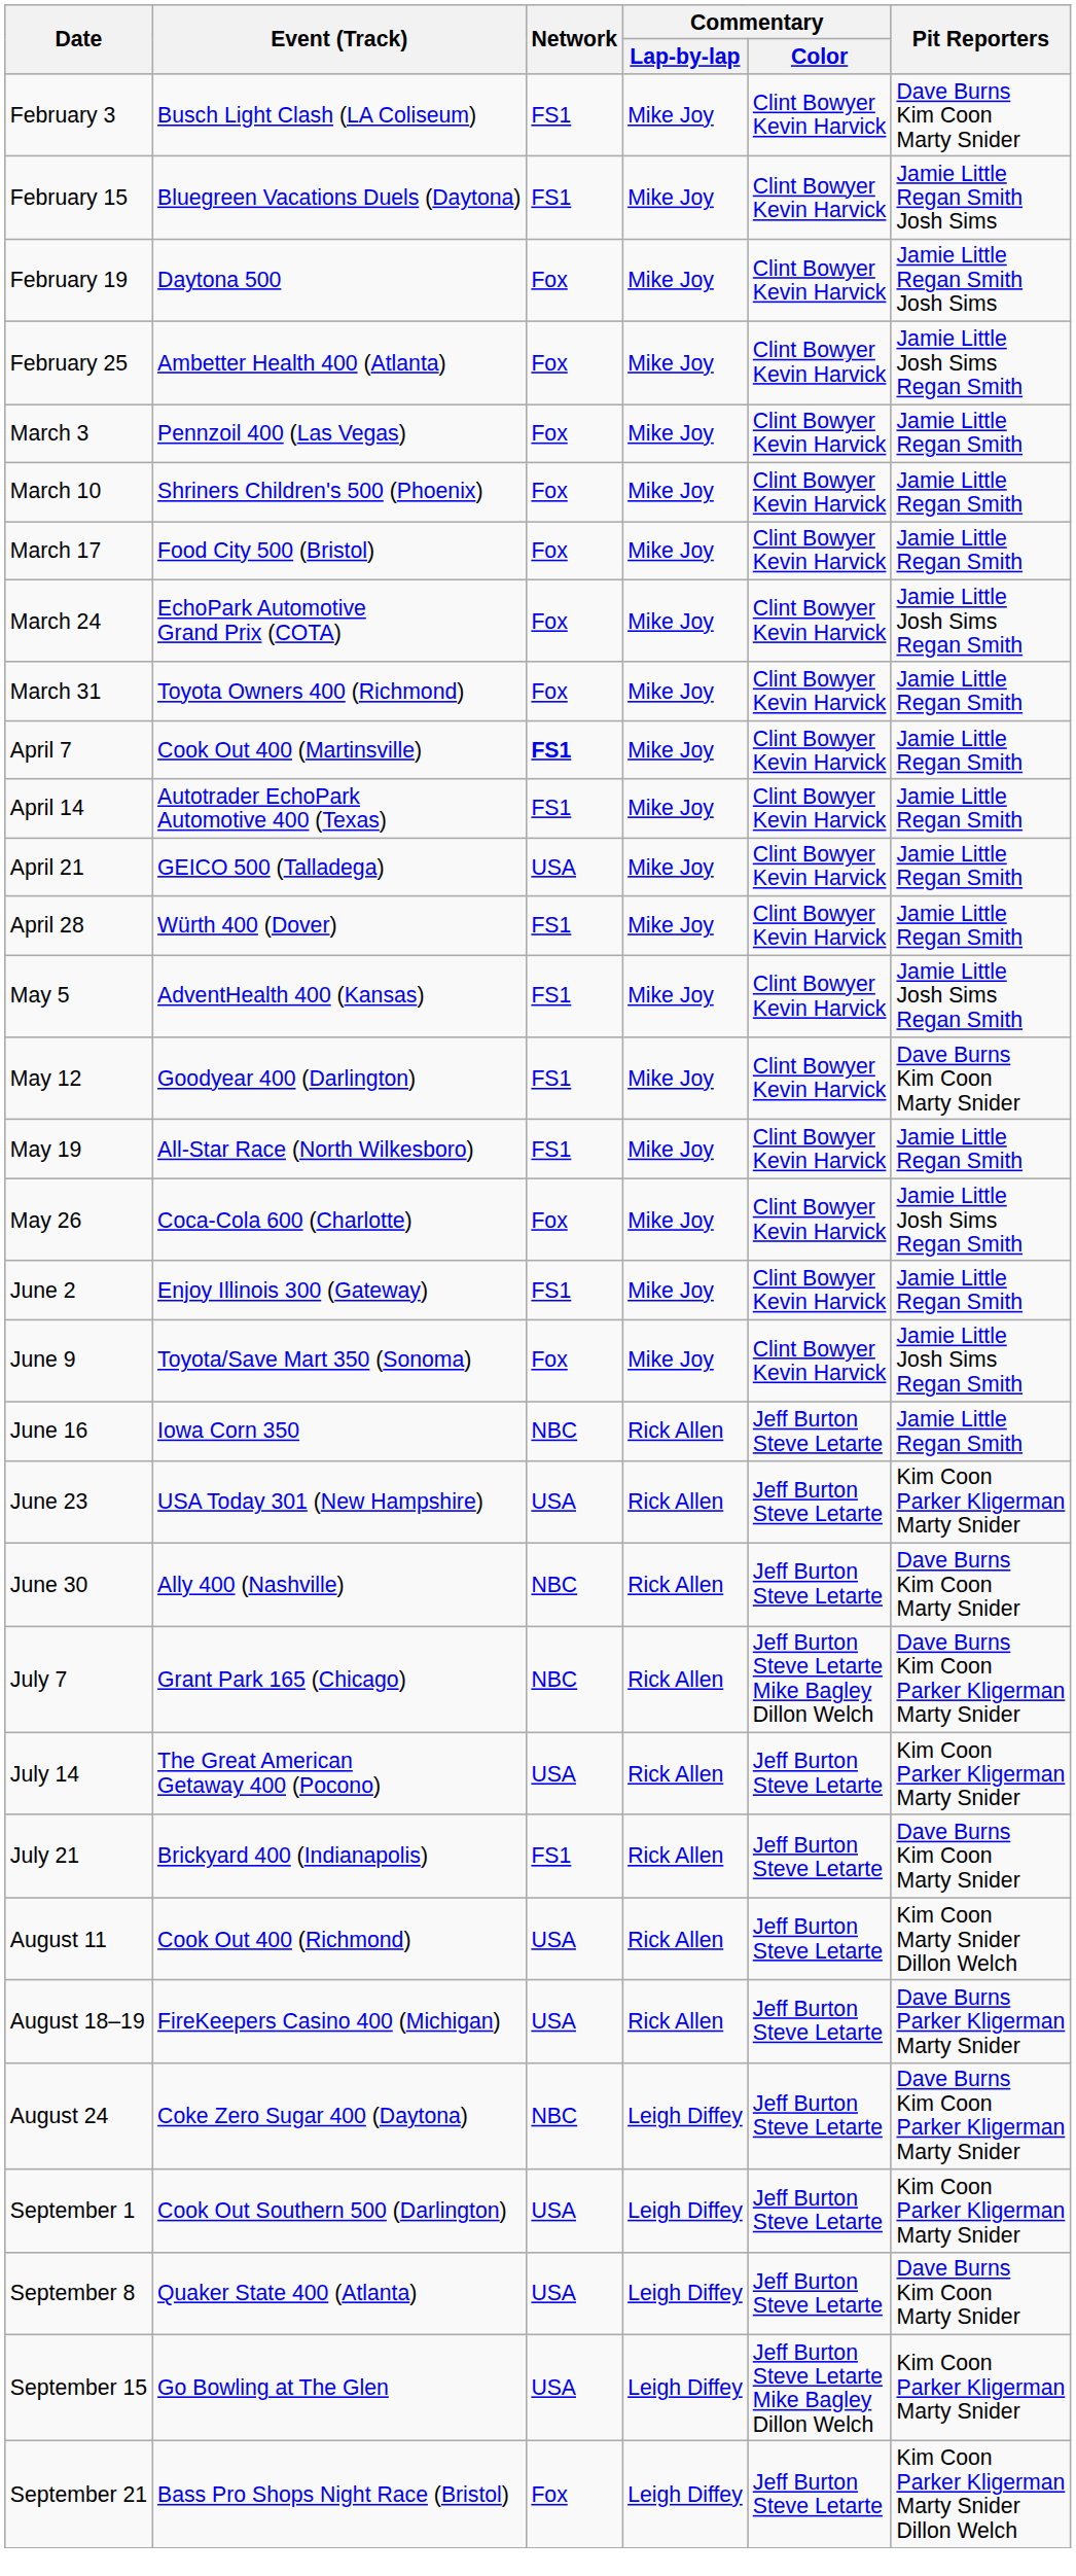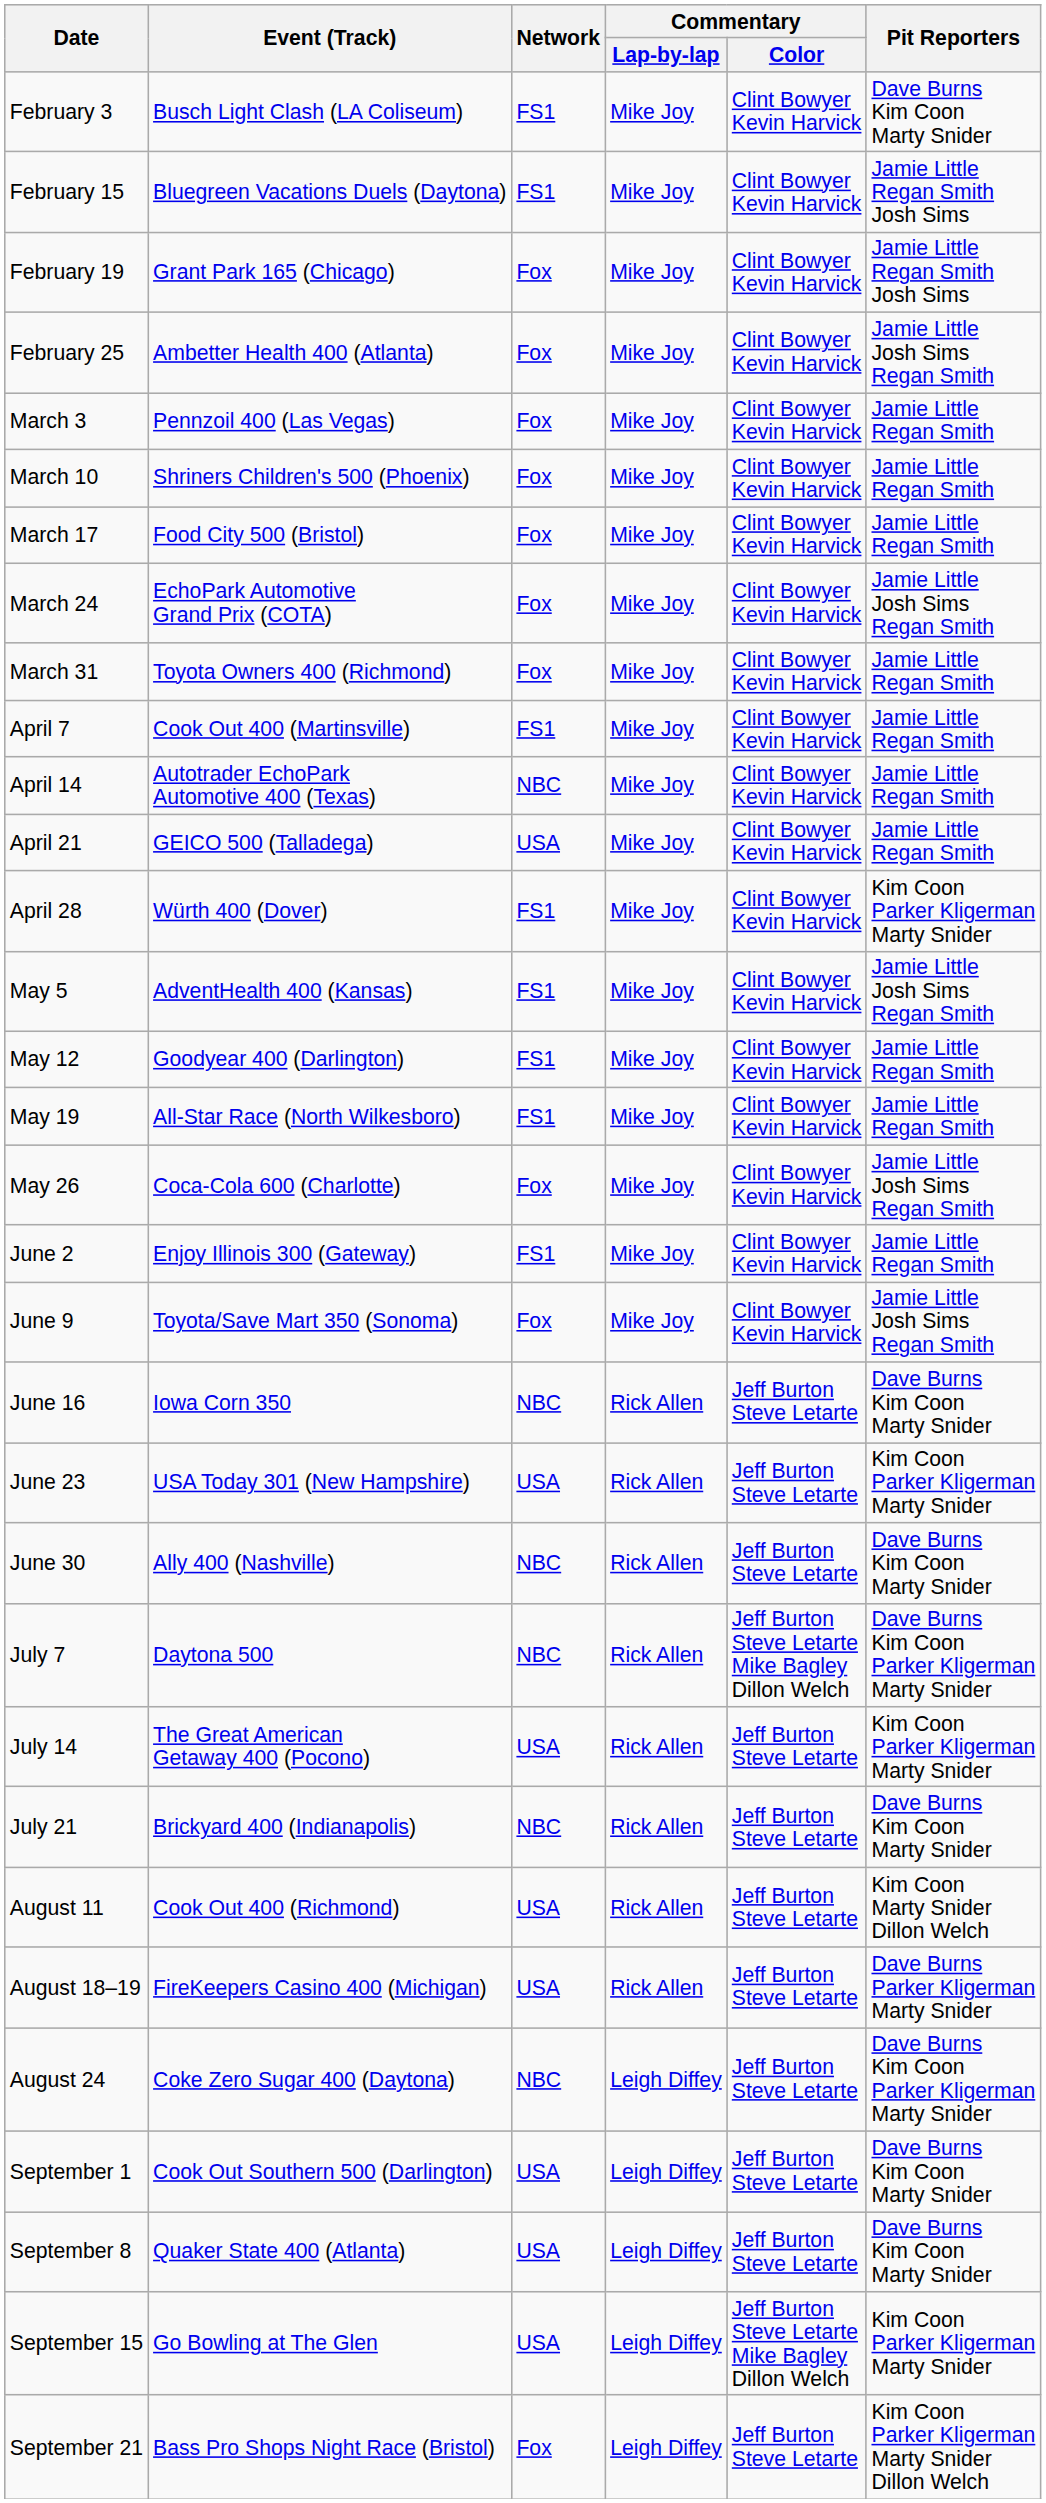February 19 | Event (Track): Daytona 500 -> Grant Park 165 (Chicago)
April 7 | Network: bold -> normal
April 14 | Network: FS1 -> NBC
April 28 | Pit Reporters: Jamie Little Regan Smith -> Kim Coon Parker Kligerman Marty Snider
May 12 | Pit Reporters: Dave Burns Kim Coon Marty Snider -> Jamie Little Regan Smith
June 16 | Pit Reporters: Jamie Little Regan Smith -> Dave Burns Kim Coon Marty Snider
July 7 | Event (Track): Grant Park 165 (Chicago) -> Daytona 500
July 21 | Network: FS1 -> NBC
September 1 | Pit Reporters: Kim Coon Parker Kligerman Marty Snider -> Dave Burns Kim Coon Marty Snider
